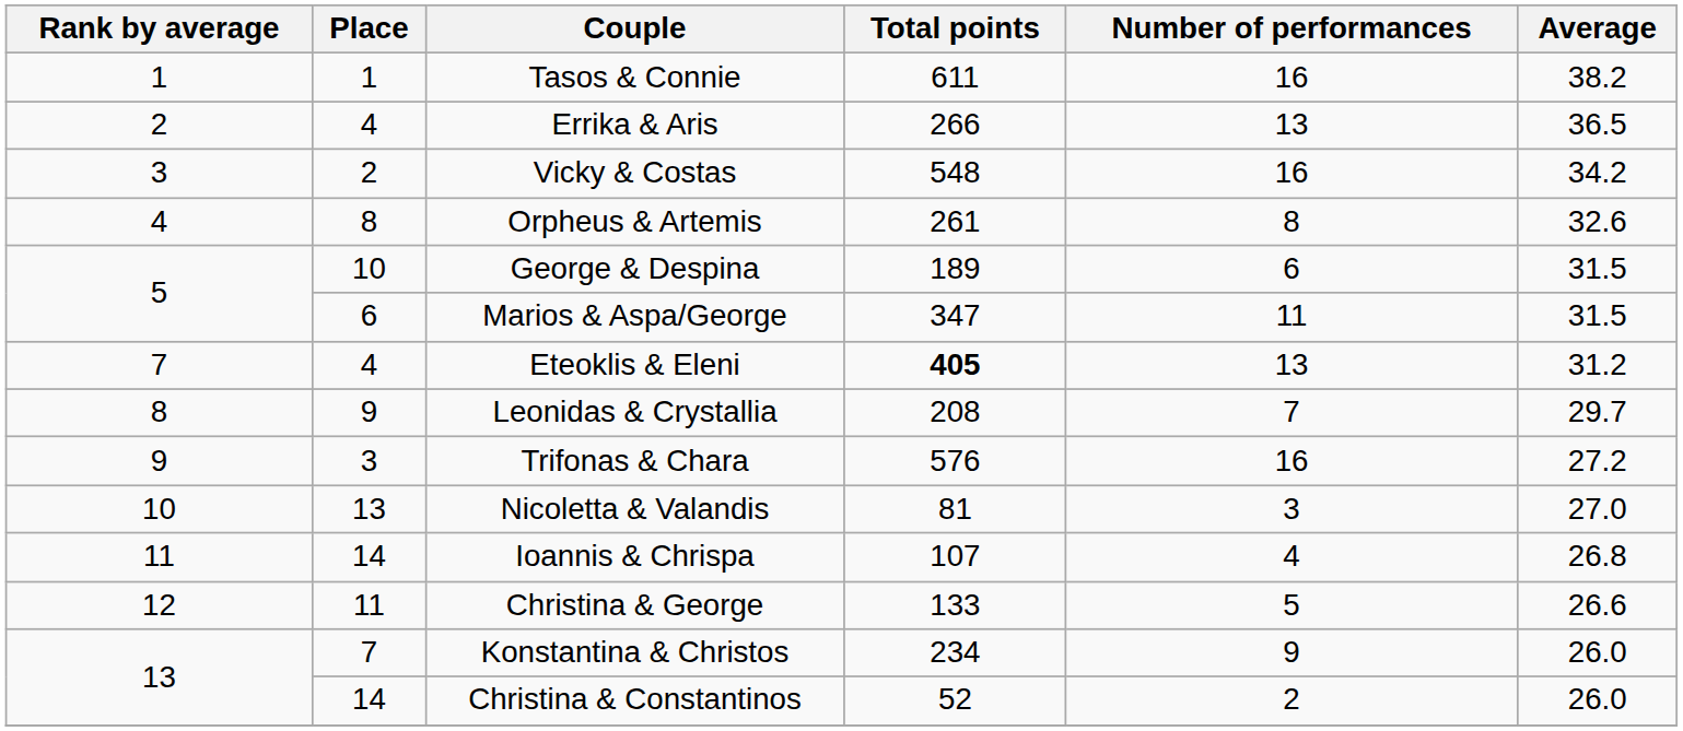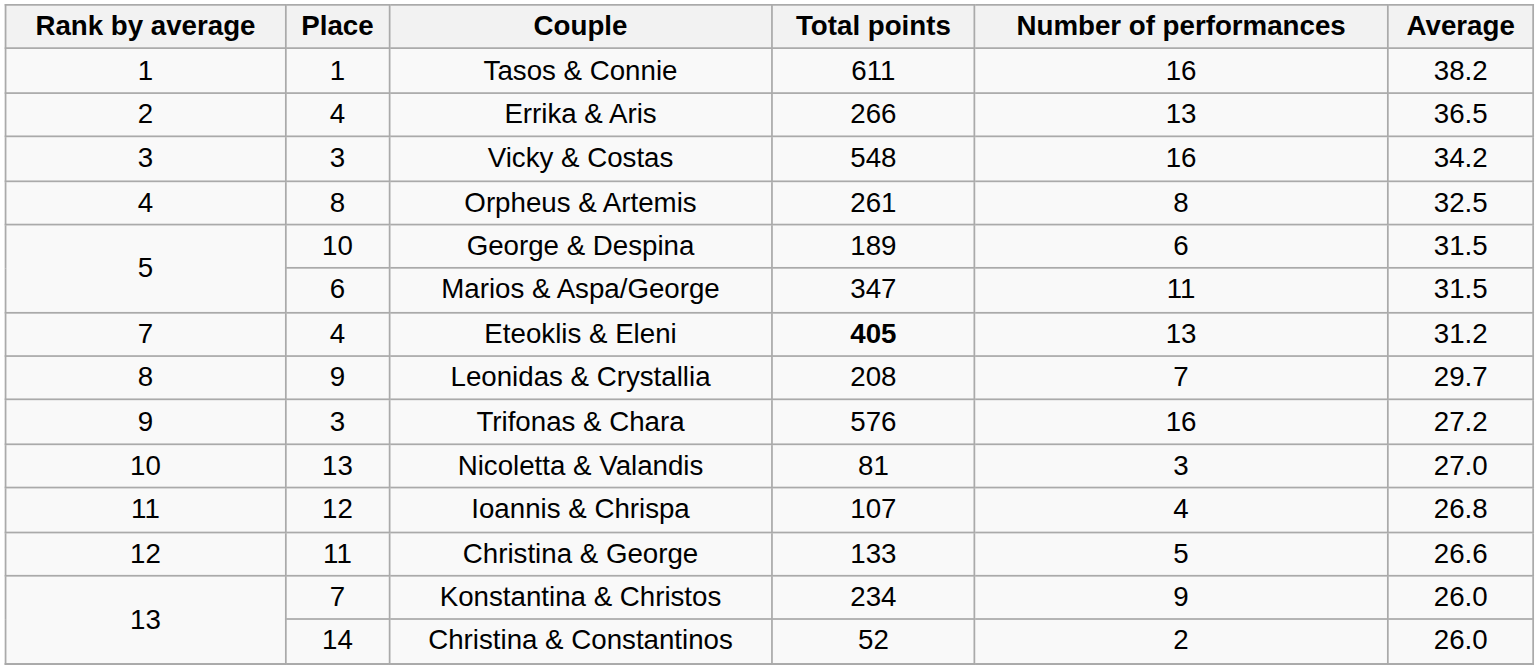Vicky & Costas | Place: 2 -> 3
Orpheus & Artemis | Average: 32.6 -> 32.5
Ioannis & Chrispa | Place: 14 -> 12
